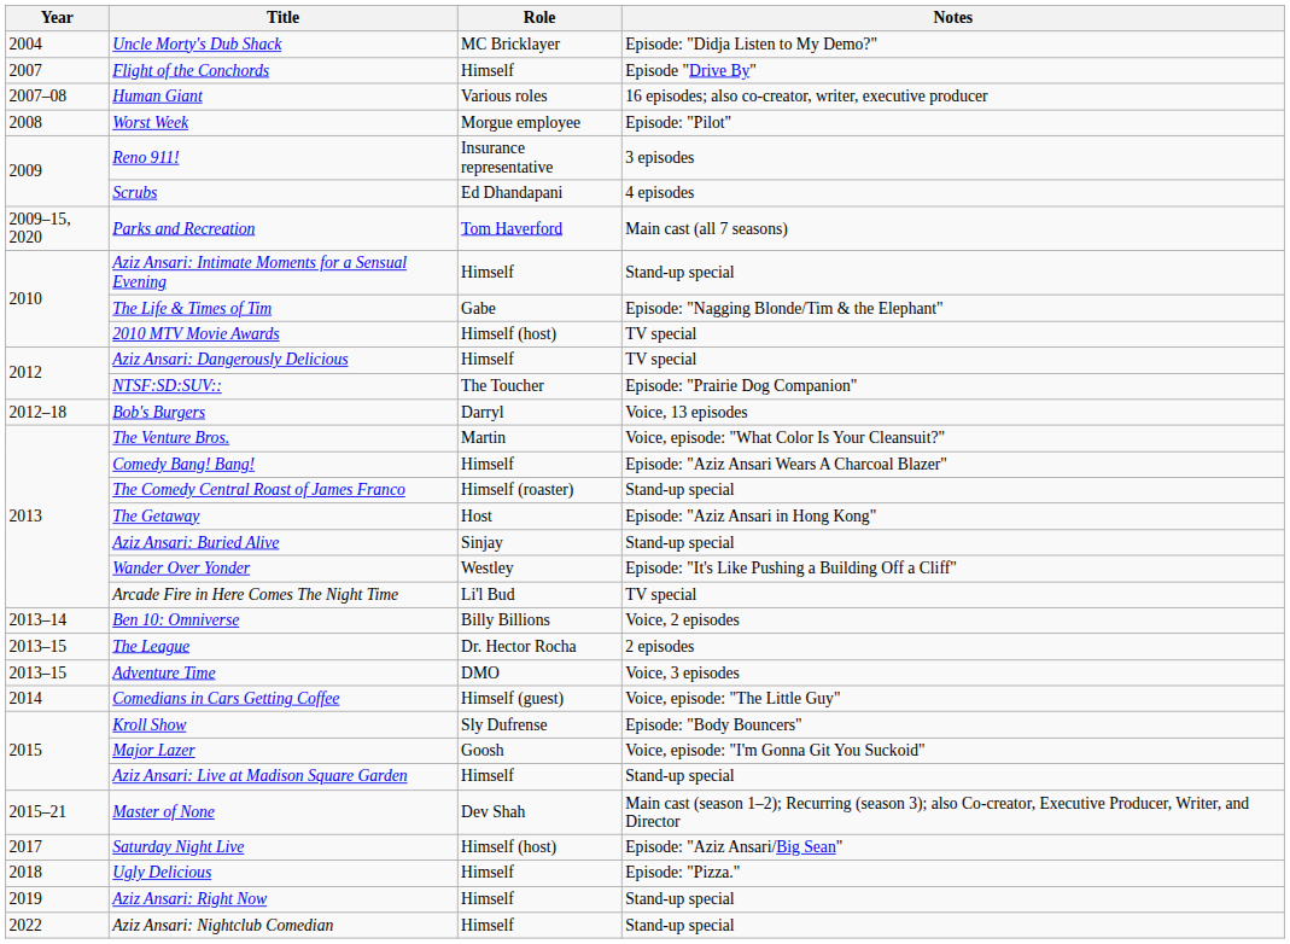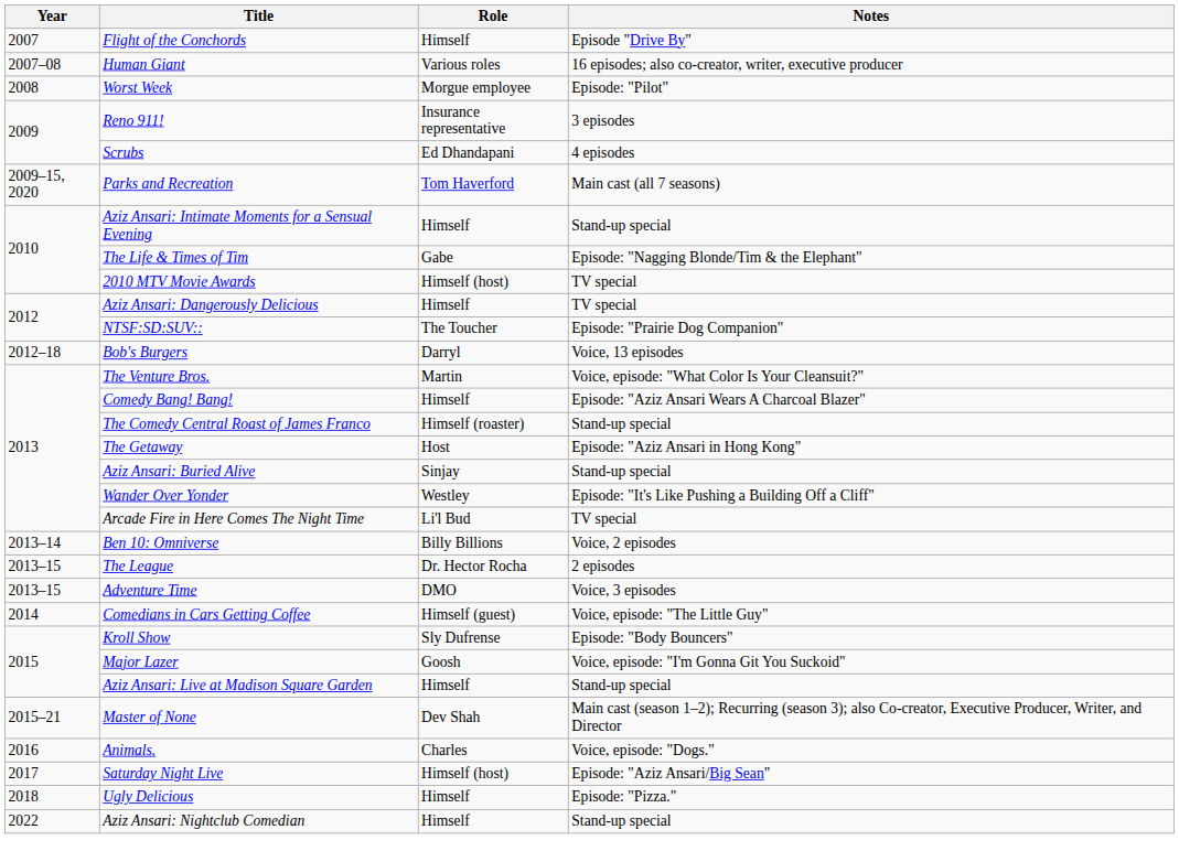- row: 2004 | Uncle Morty's Dub Shack | MC Bricklayer | Episode: "Didja Listen to My Demo?"
+ row: 2016 | Animals. | Charles | Voice, episode: "Dogs."
- row: 2019 | Aziz Ansari: Right Now | Himself | Stand-up special
